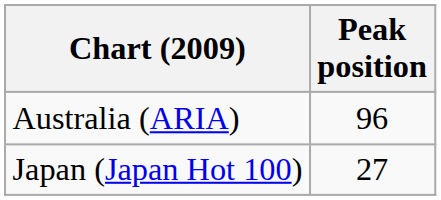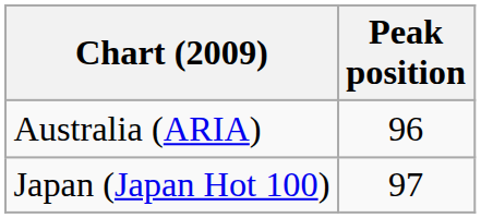Japan (Japan Hot 100) | Peak position: 27 -> 97
